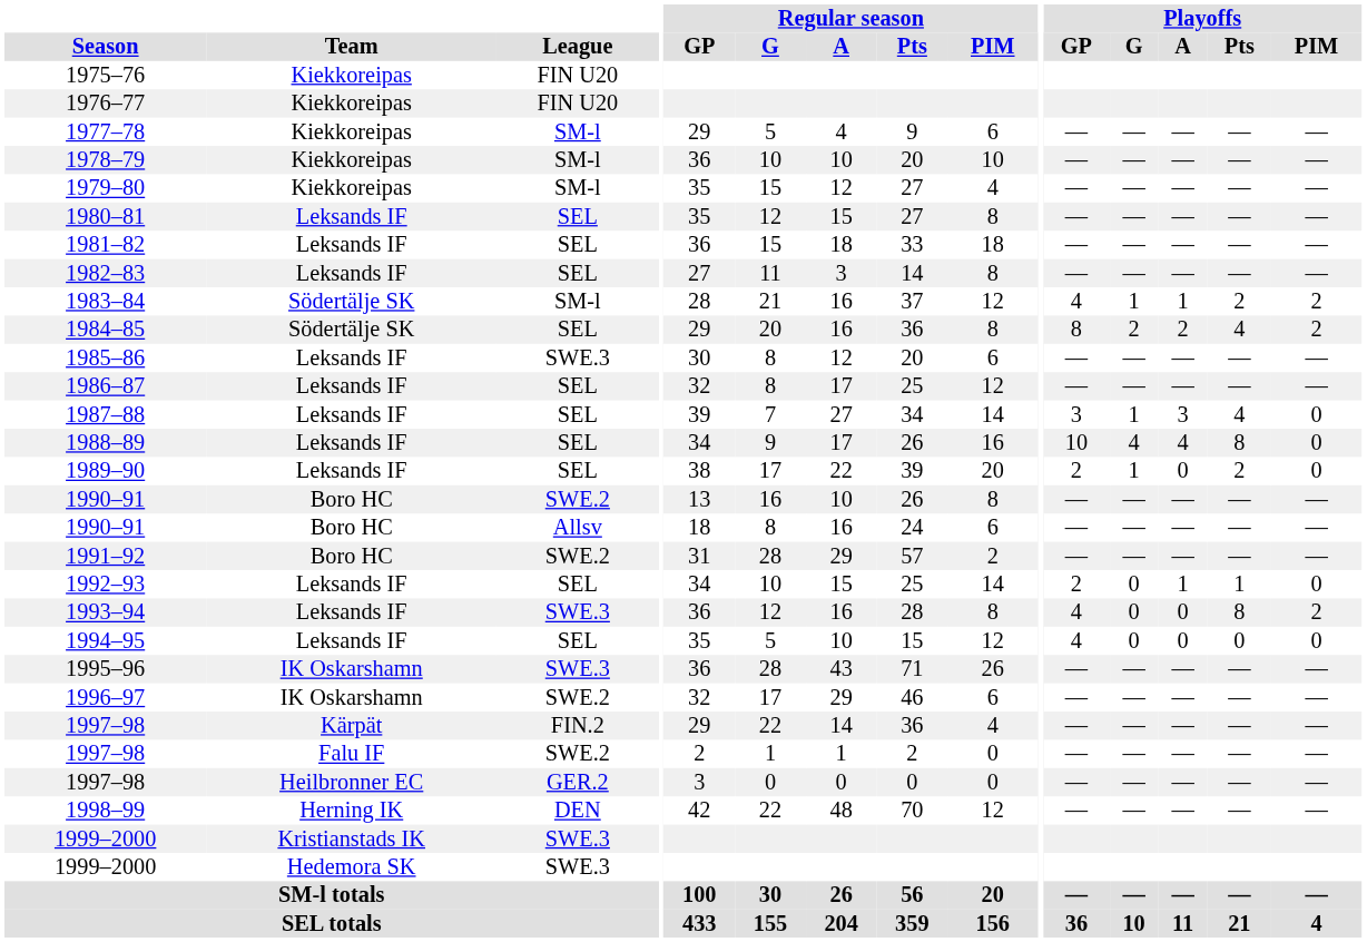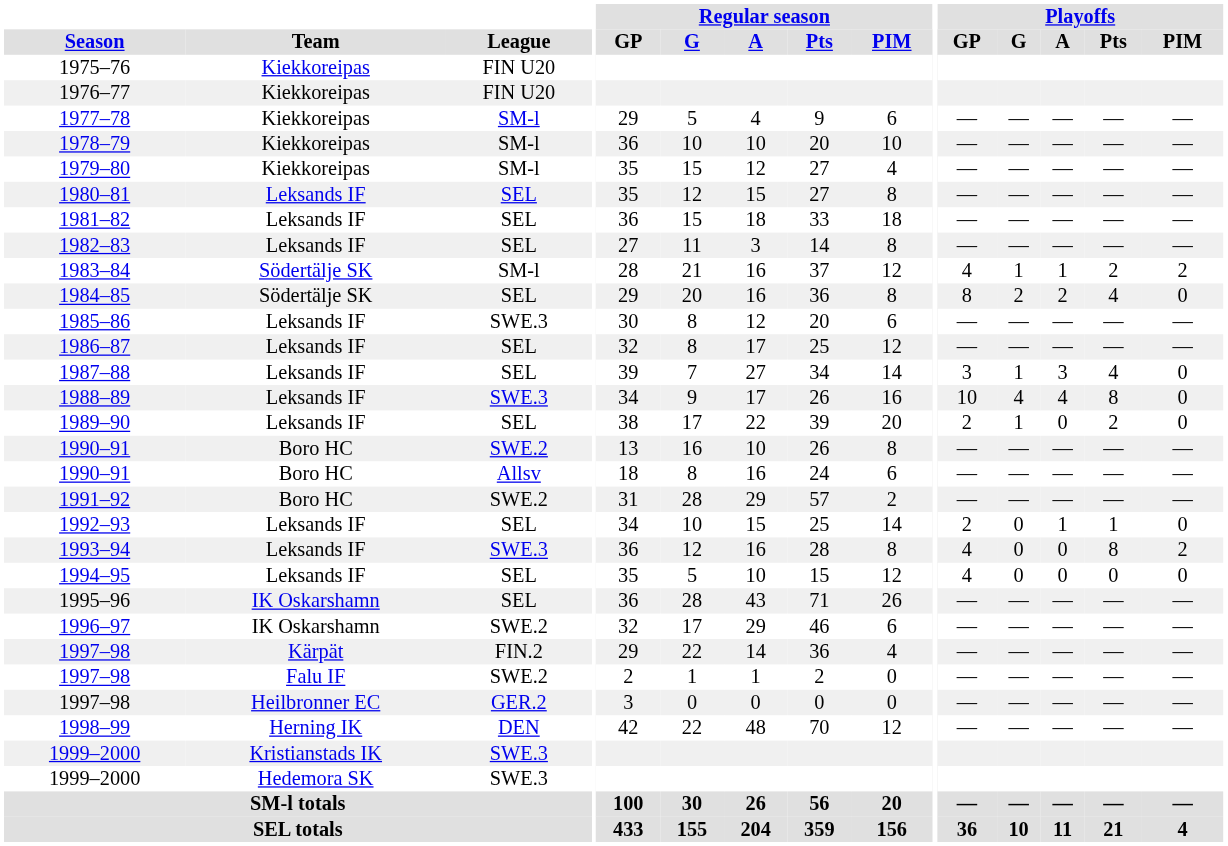1984–85 | Playoffs / PIM: 2 -> 0
1988–89 | League: SEL -> SWE.3
1995–96 | League: SWE.3 -> SEL
